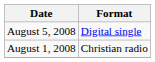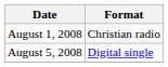rows swapped: August 1, 2008 <-> August 5, 2008
